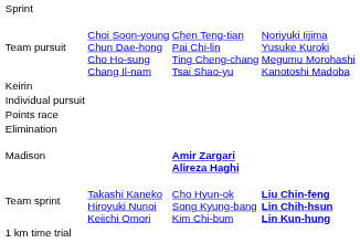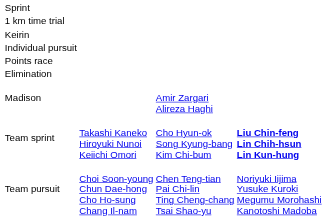rows swapped: 1 km time trial <-> Team pursuit
Madison | column 3: bold -> normal
